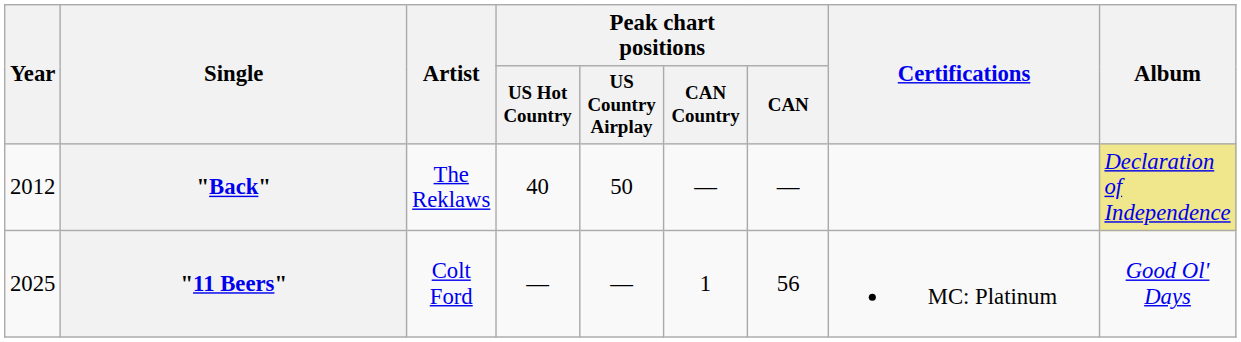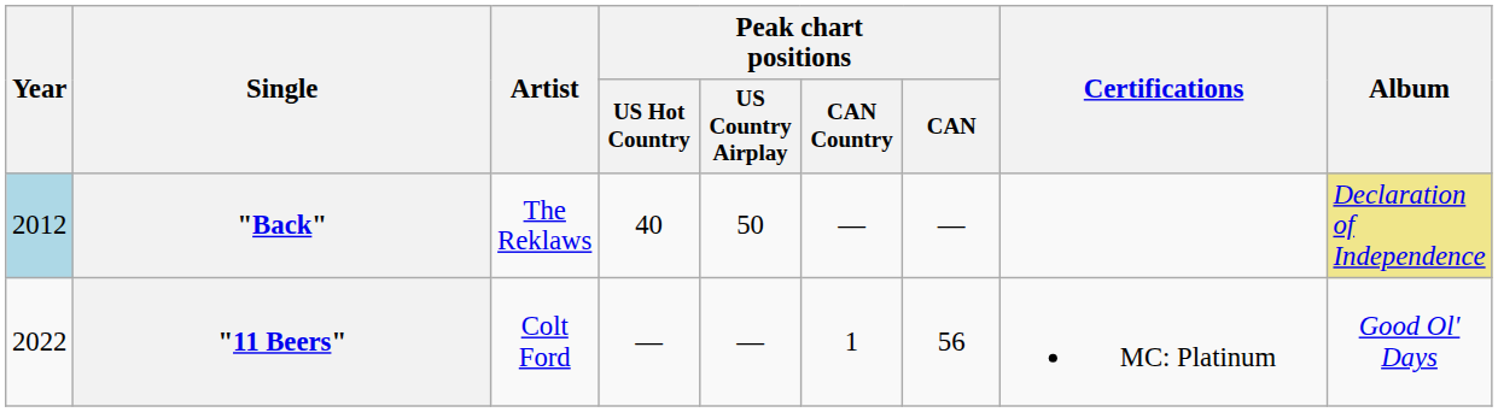"Back" | Year: no background -> lightblue background
"11 Beers" | Year: 2025 -> 2022
